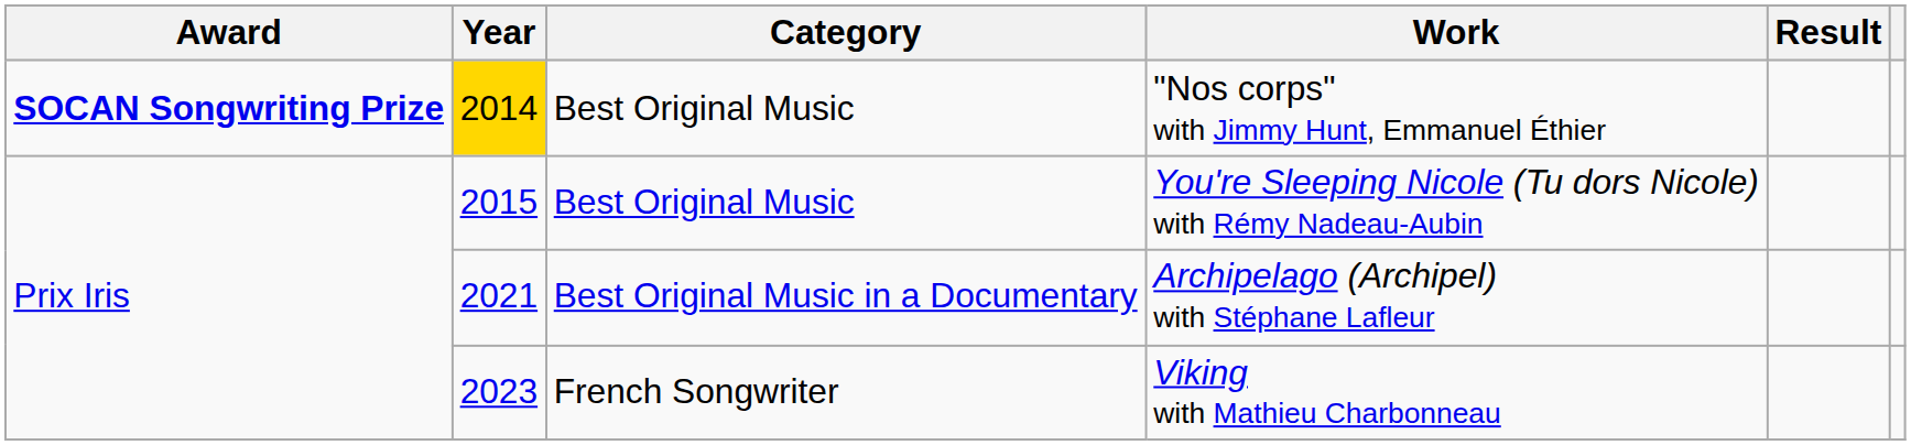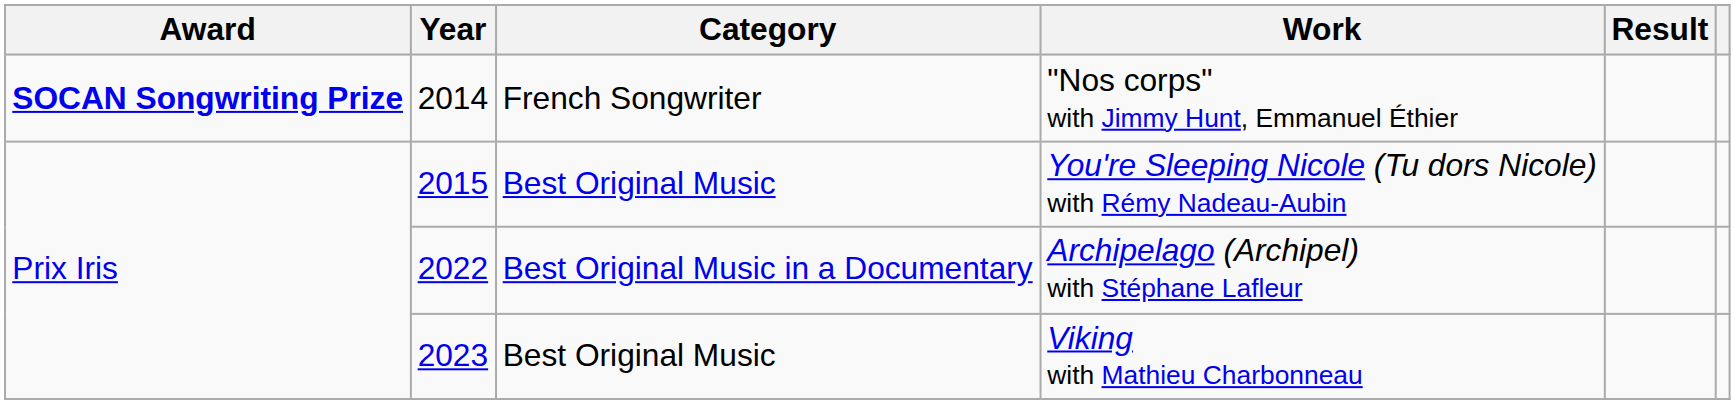"Nos corps" with Jimmy Hunt, Emmanuel Éthier | Year: gold background -> no background
"Nos corps" with Jimmy Hunt, Emmanuel Éthier | Category: Best Original Music -> French Songwriter
Archipelago (Archipel) with Stéphane Lafleur | Year: 2021 -> 2022
Viking with Mathieu Charbonneau | Category: French Songwriter -> Best Original Music
